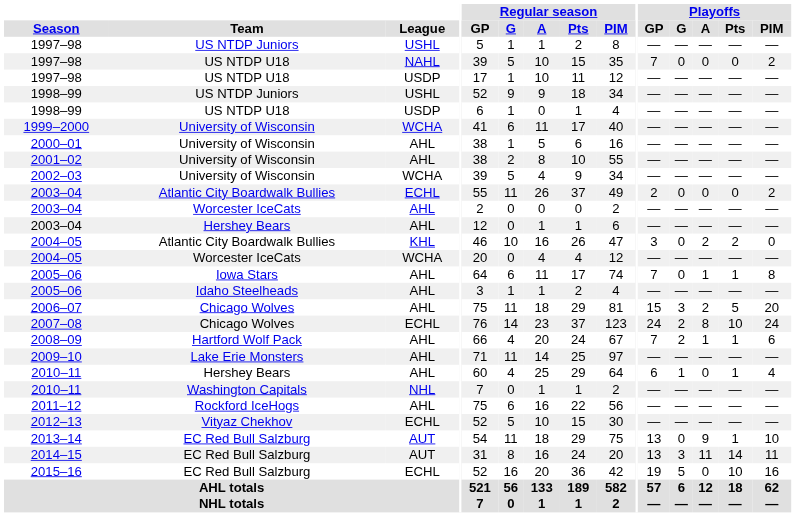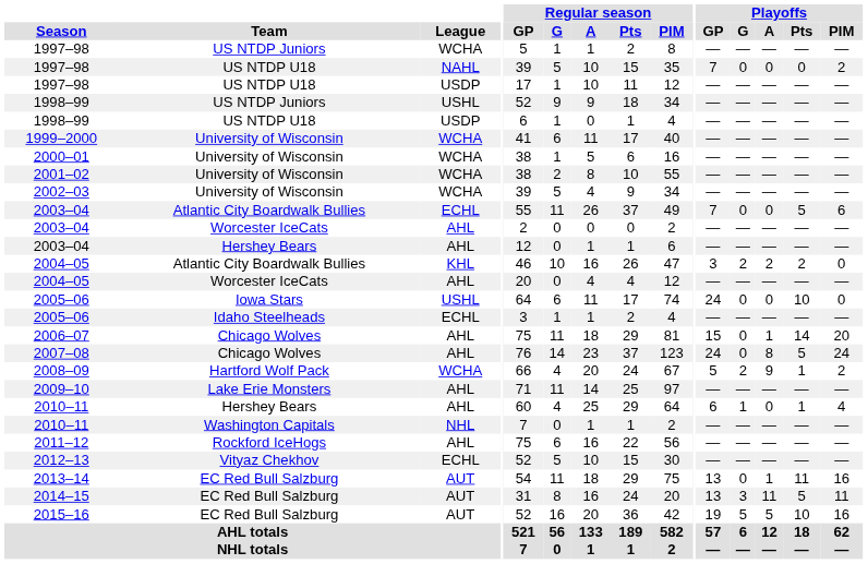1997–98 / US NTDP Juniors | League: USHL -> WCHA
2000–01 | League: AHL -> WCHA
2001–02 | League: AHL -> WCHA
2003–04 / Atlantic City Boardwalk Bullies | Playoffs / GP: 2 -> 7
2003–04 / Atlantic City Boardwalk Bullies | Playoffs / Pts: 0 -> 5
2003–04 / Atlantic City Boardwalk Bullies | Playoffs / PIM: 2 -> 6
2004–05 / Atlantic City Boardwalk Bullies | Playoffs / G: 0 -> 2
2004–05 / Worcester IceCats | League: WCHA -> AHL
2005–06 / Iowa Stars | League: AHL -> USHL
2005–06 / Iowa Stars | Playoffs / GP: 7 -> 24
2005–06 / Iowa Stars | Playoffs / A: 1 -> 0
2005–06 / Iowa Stars | Playoffs / Pts: 1 -> 10
2005–06 / Iowa Stars | Playoffs / PIM: 8 -> 0
2005–06 / Idaho Steelheads | League: AHL -> ECHL
2006–07 | Playoffs / G: 3 -> 0
2006–07 | Playoffs / A: 2 -> 1
2006–07 | Playoffs / Pts: 5 -> 14
2007–08 | League: ECHL -> AHL
2007–08 | Playoffs / G: 2 -> 0
2007–08 | Playoffs / Pts: 10 -> 5
2008–09 | League: AHL -> WCHA
2008–09 | Playoffs / GP: 7 -> 5
2008–09 | Playoffs / A: 1 -> 9
2008–09 | Playoffs / PIM: 6 -> 2
2013–14 | Playoffs / A: 9 -> 1
2013–14 | Playoffs / Pts: 1 -> 11
2013–14 | Playoffs / PIM: 10 -> 16
2014–15 | Playoffs / Pts: 14 -> 5
2015–16 | League: ECHL -> AUT
2015–16 | Playoffs / A: 0 -> 5
